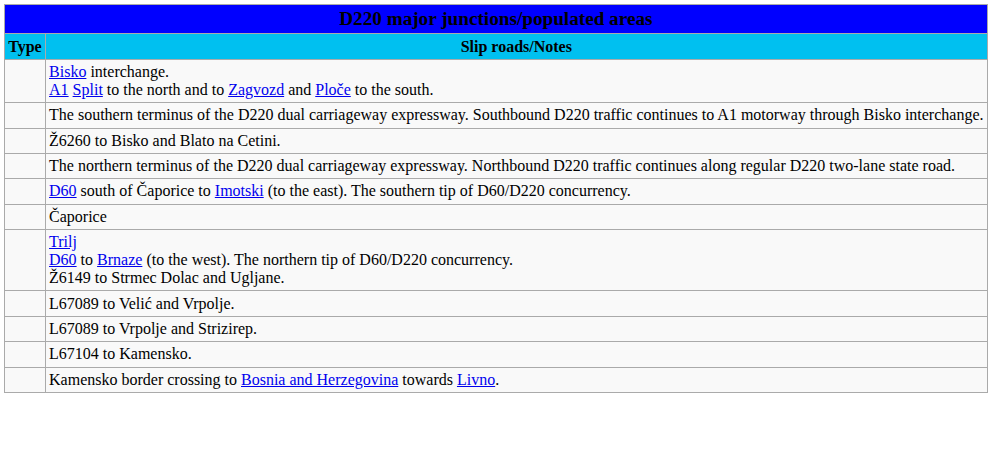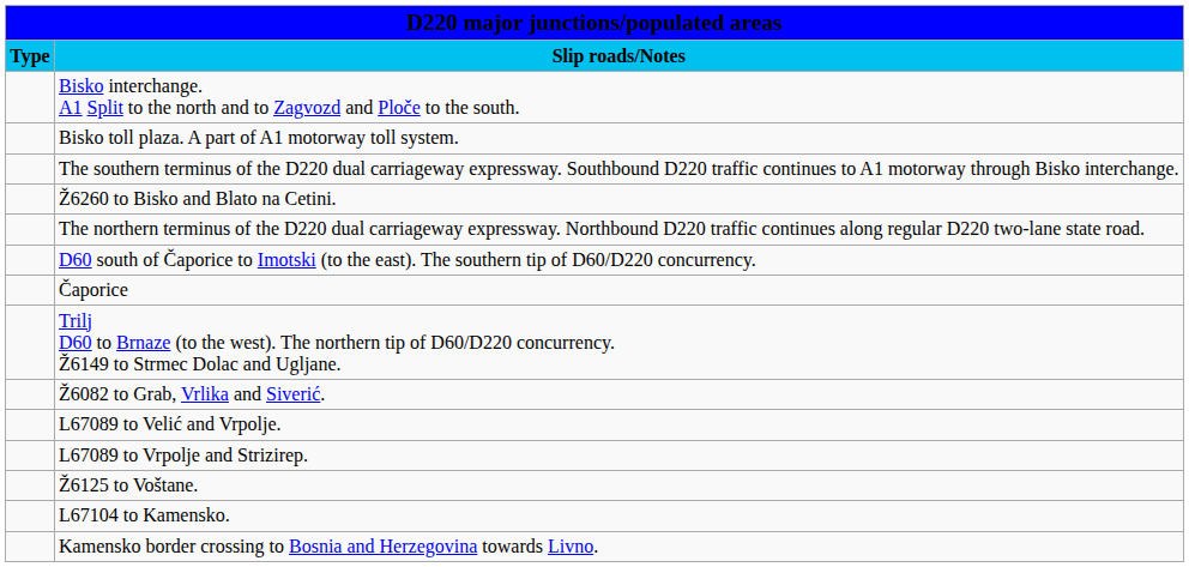+ row: Bisko toll plaza. A part of A1 motorway toll system.
+ row: Ž6082 to Grab, Vrlika and Siverić.
+ row: Ž6125 to Voštane.
